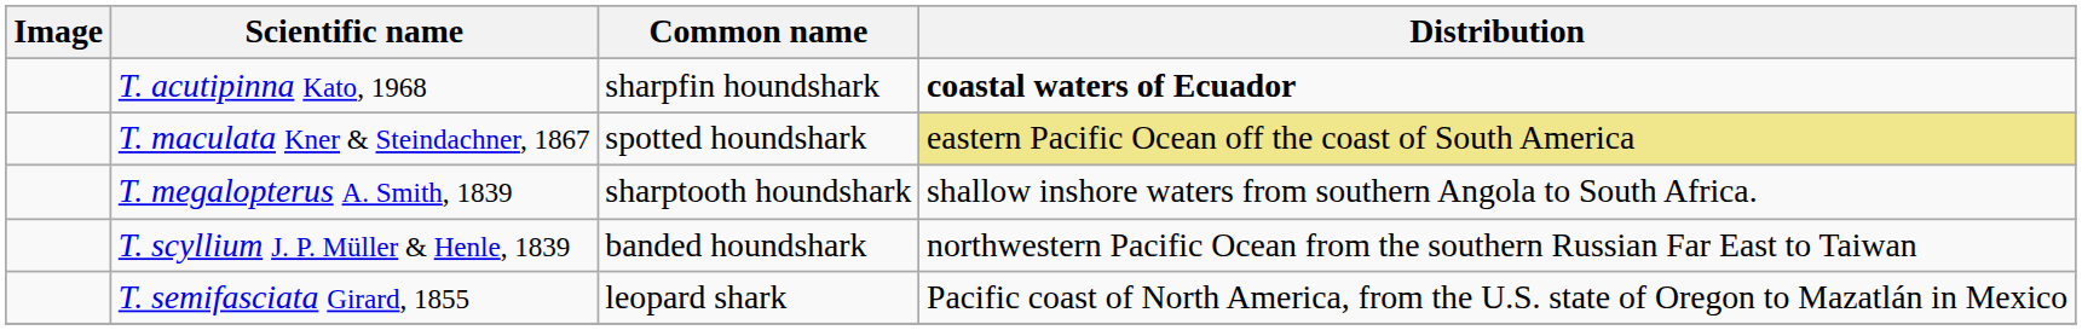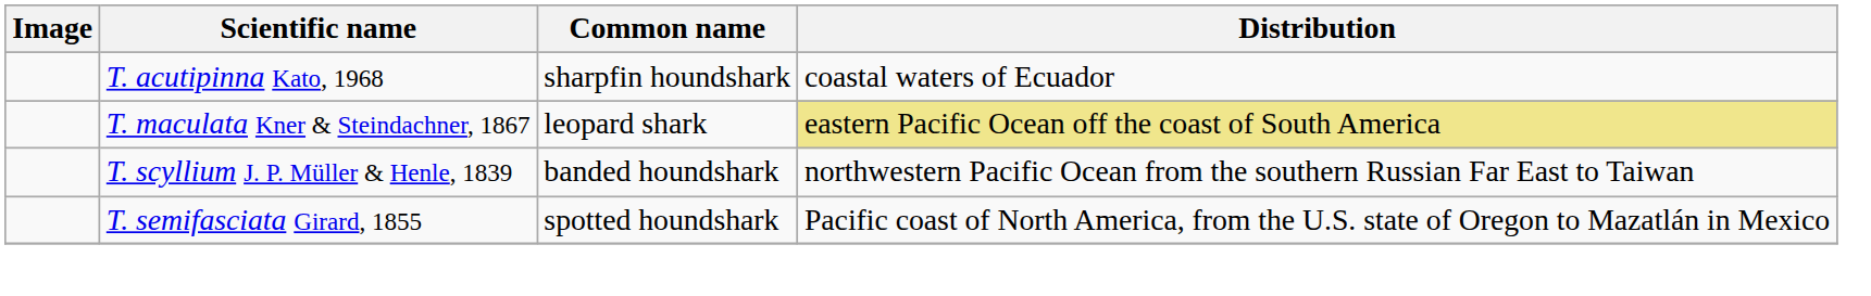T. acutipinna Kato, 1968 | Distribution: bold -> normal
T. maculata Kner & Steindachner, 1867 | Common name: spotted houndshark -> leopard shark
- row: T. megalopterus A. Smith, 1839 | sharptooth houndshark | shallow inshore waters from southern Angola to South Africa.
T. semifasciata Girard, 1855 | Common name: leopard shark -> spotted houndshark
